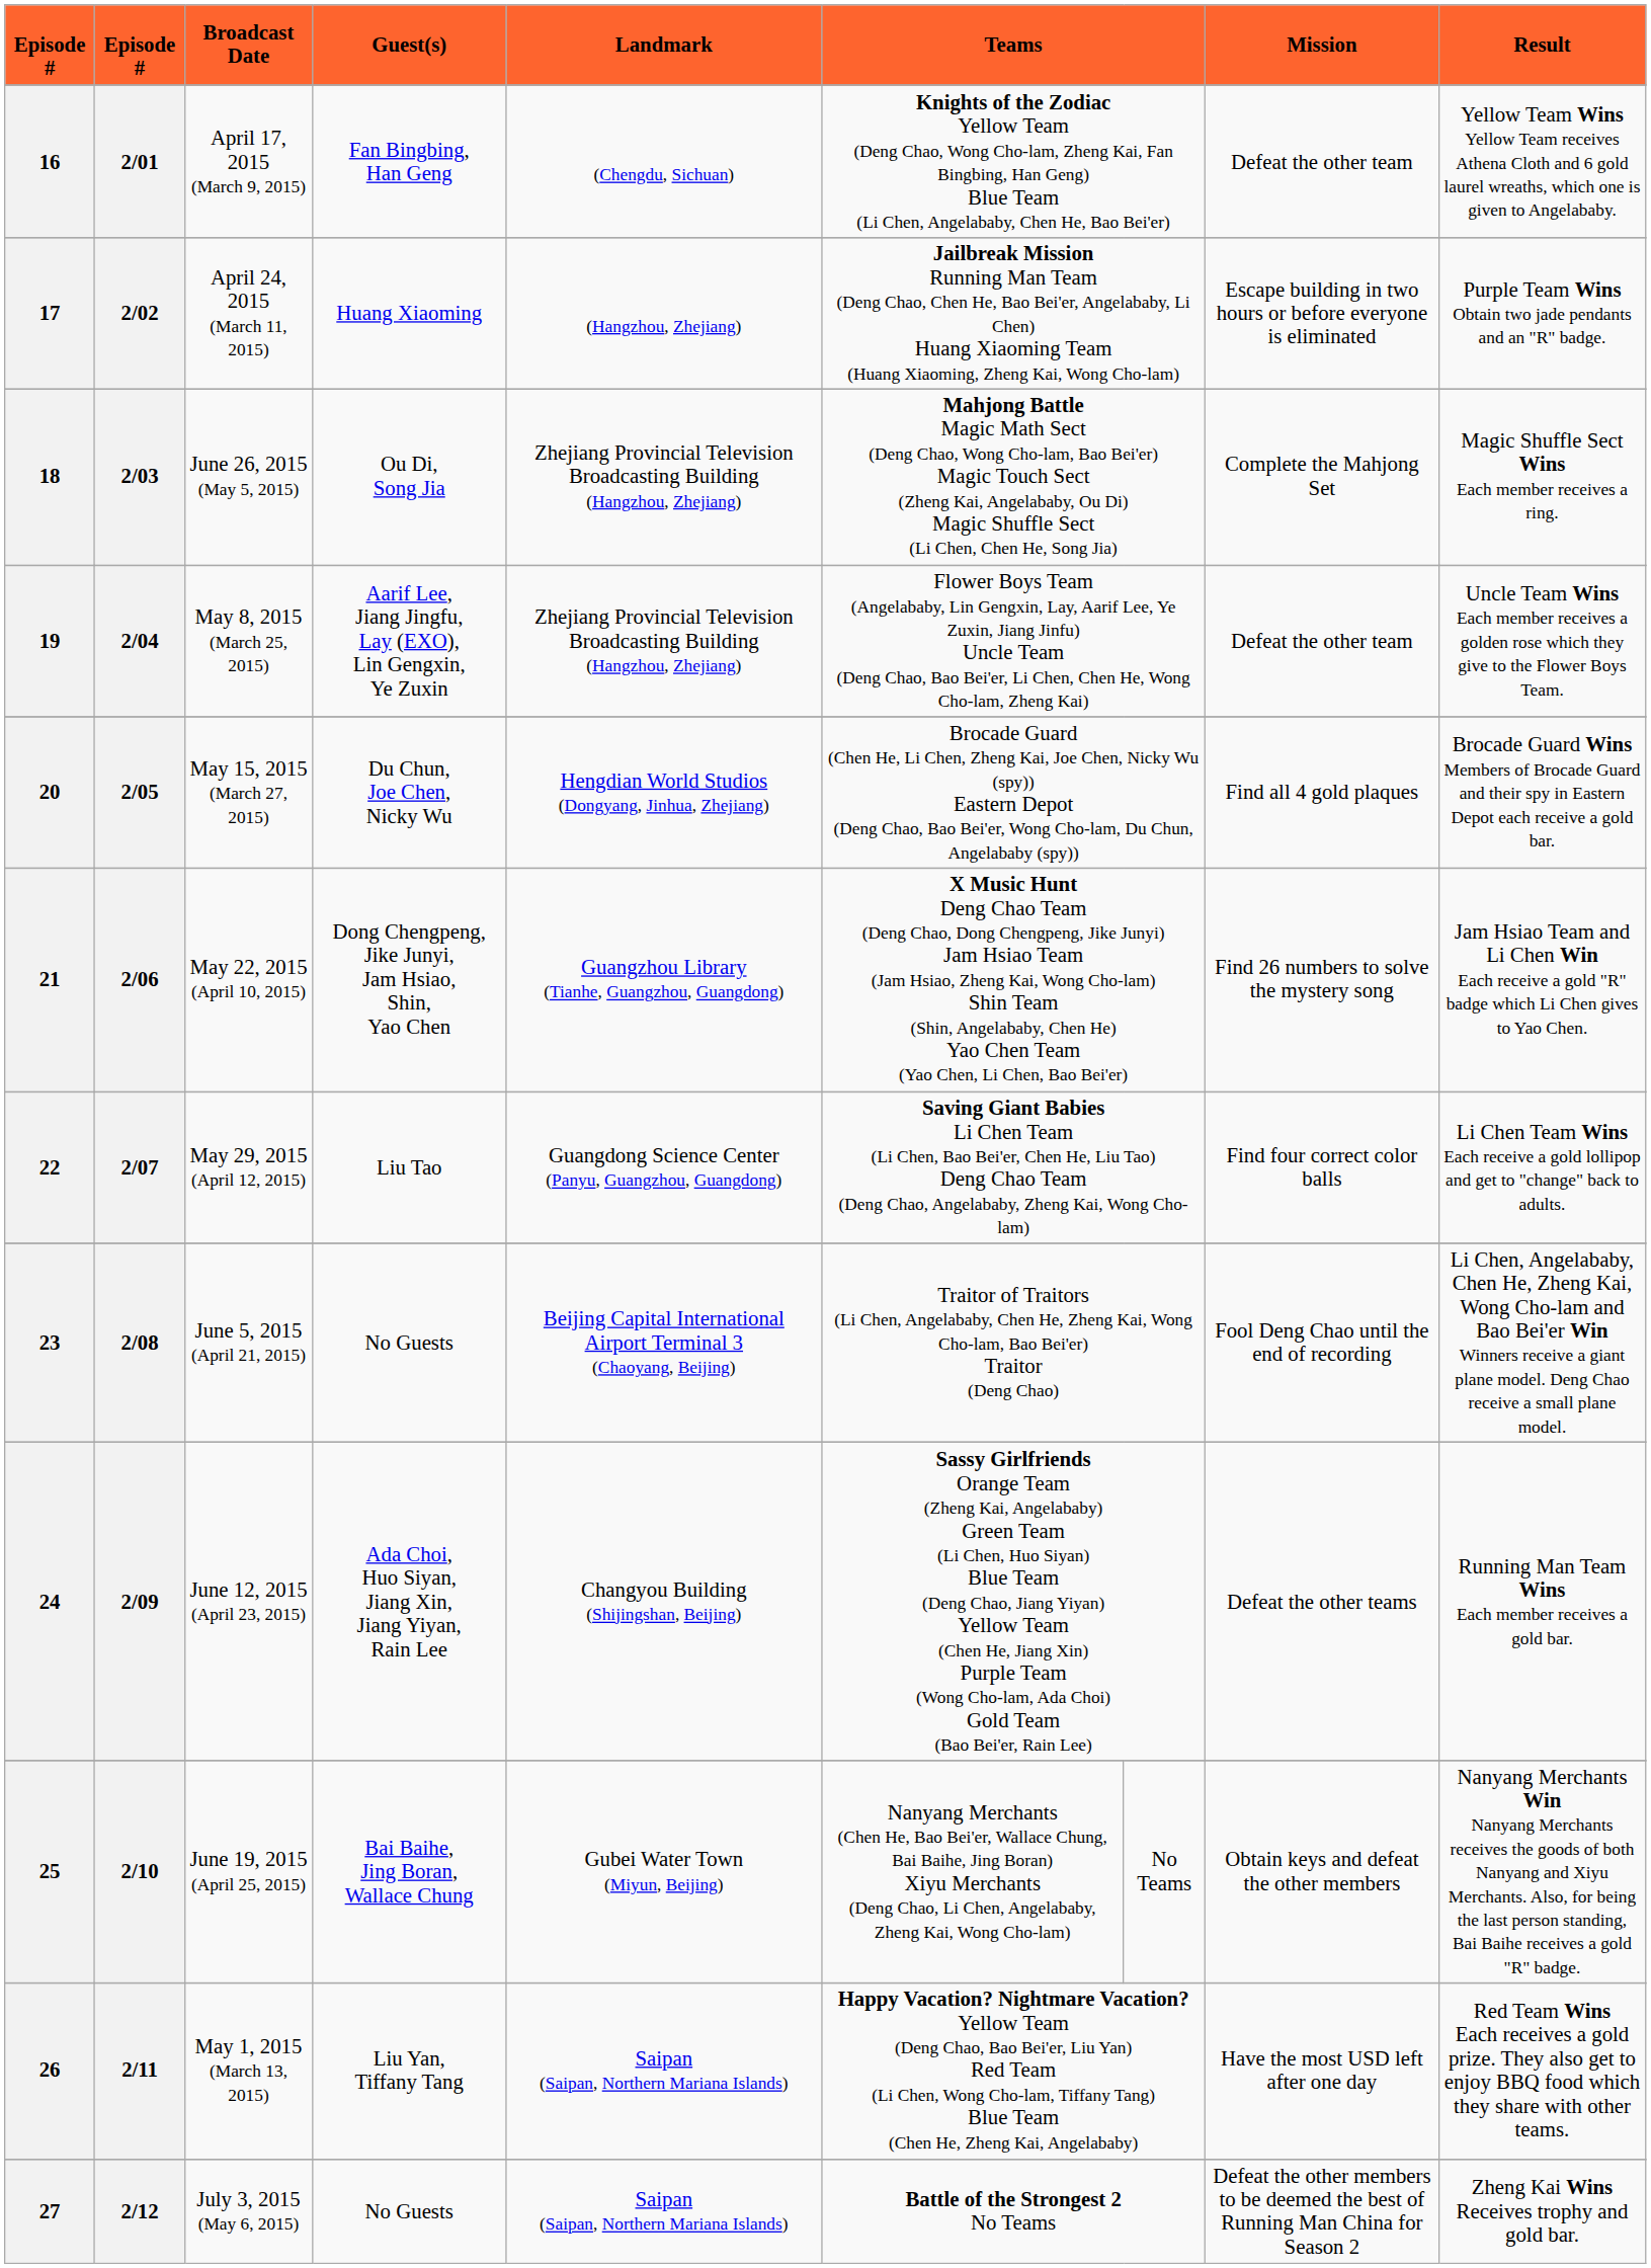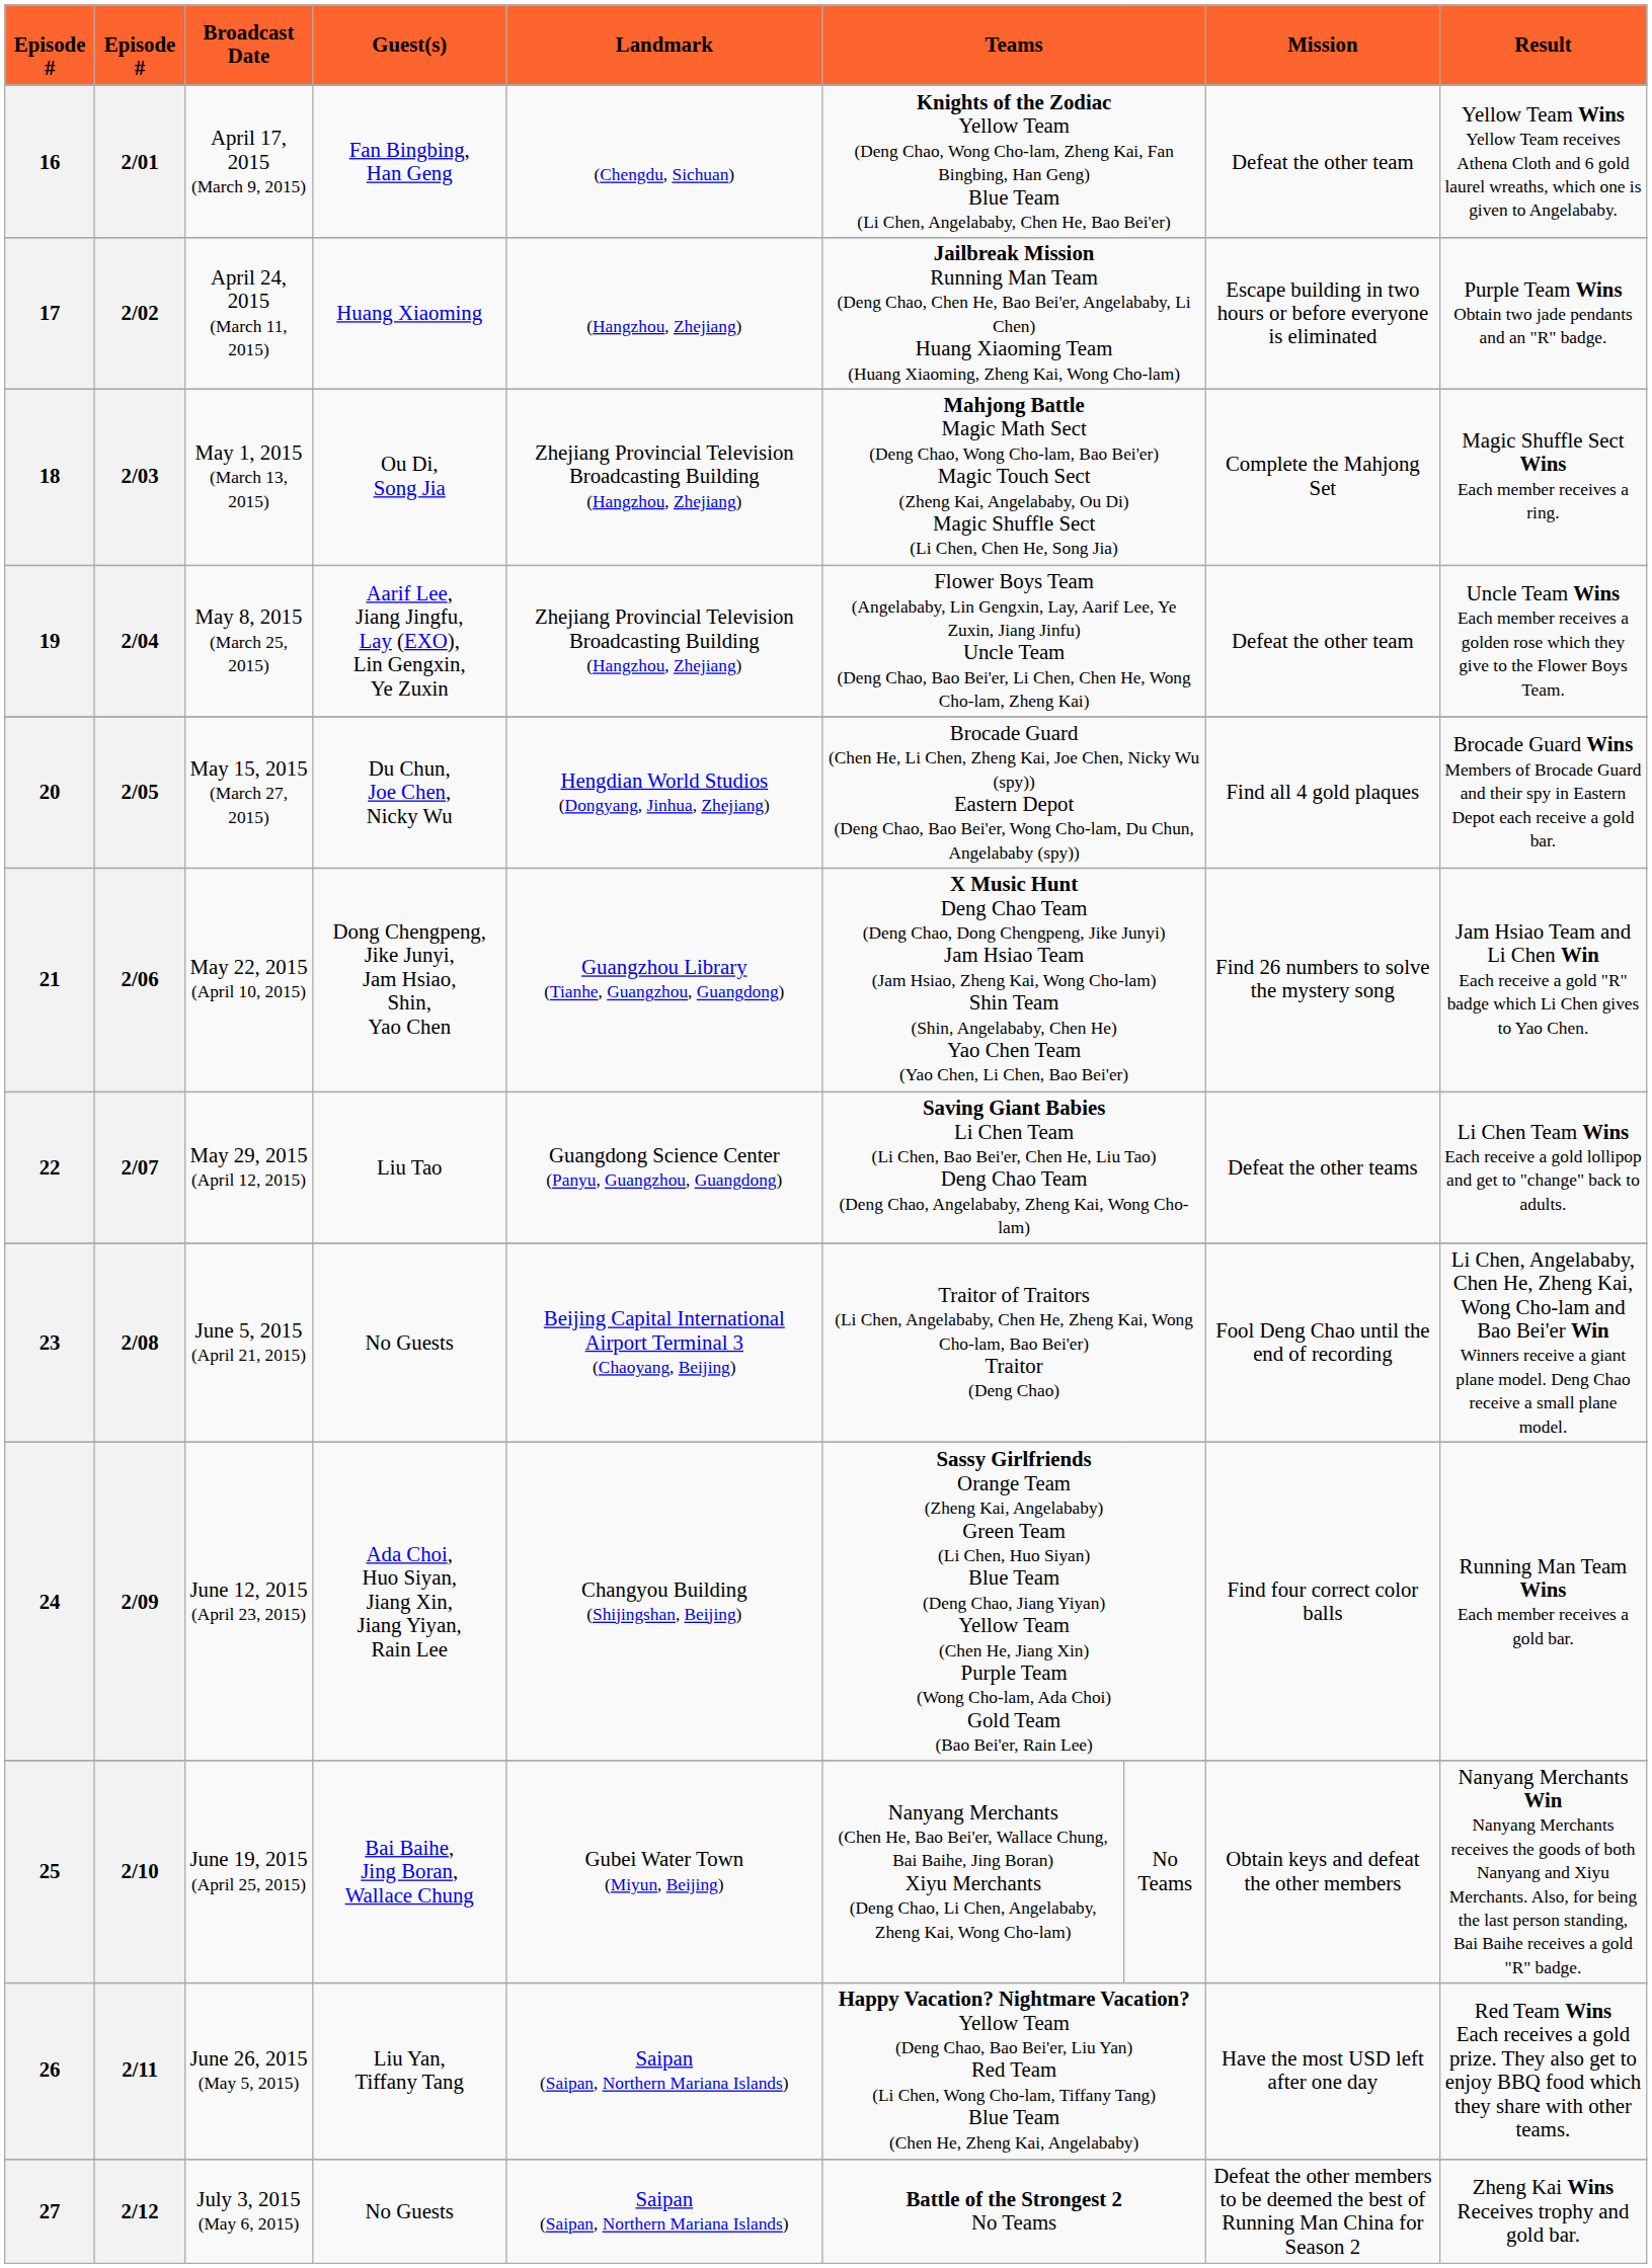18 | Broadcast Date: June 26, 2015 (May 5, 2015) -> May 1, 2015 (March 13, 2015)
22 | Mission: Find four correct color balls -> Defeat the other teams
24 | Mission: Defeat the other teams -> Find four correct color balls
26 | Broadcast Date: May 1, 2015 (March 13, 2015) -> June 26, 2015 (May 5, 2015)
